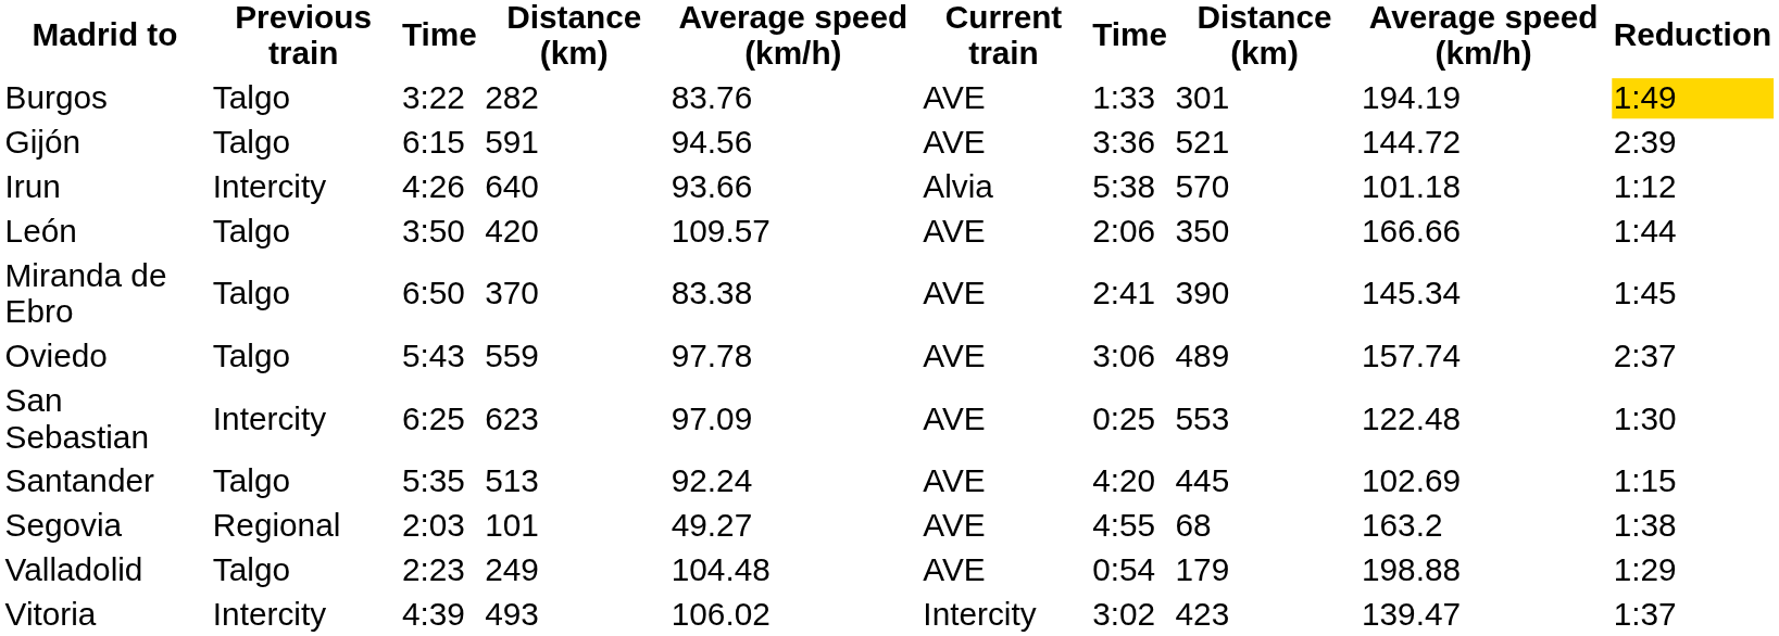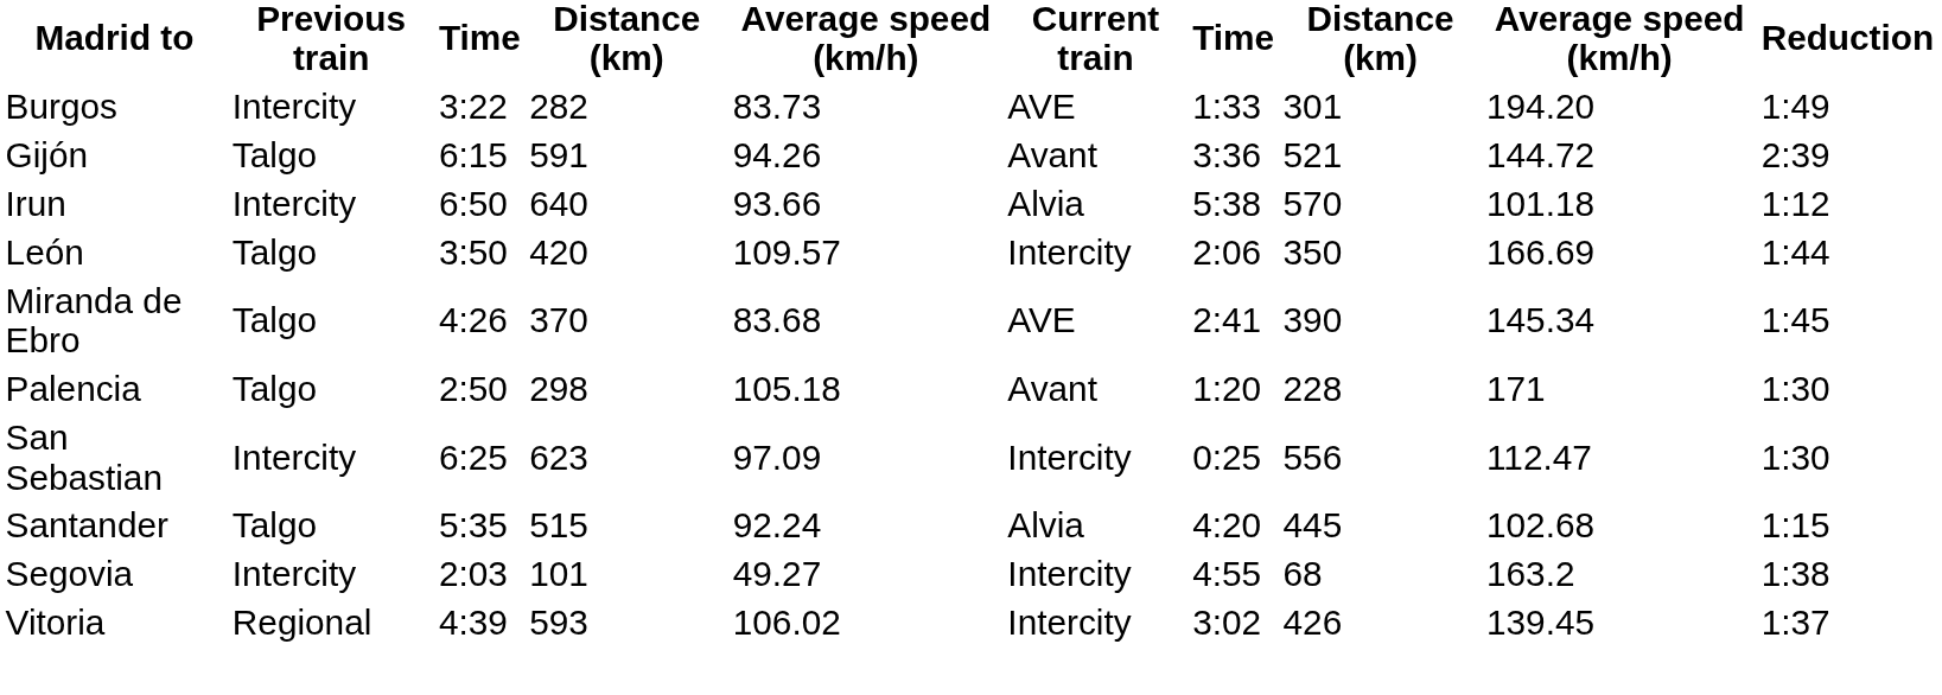Burgos | Previous train: Talgo -> Intercity
Burgos | column 5: 83.76 -> 83.73
Burgos | column 9: 194.19 -> 194.20
Burgos | Reduction: gold background -> no background
Gijón | column 5: 94.56 -> 94.26
Gijón | Current train: AVE -> Avant
Irun | column 3: 4:26 -> 6:50
León | Current train: AVE -> Intercity
León | column 9: 166.66 -> 166.69
Miranda de Ebro | column 3: 6:50 -> 4:26
Miranda de Ebro | column 5: 83.38 -> 83.68
- row: Oviedo | Talgo | 5:43 | 559 | 97.78 | AVE | 3:06 | 489 | 157.74 | 2:37
+ row: Palencia | Talgo | 2:50 | 298 | 105.18 | Avant | 1:20 | 228 | 171 | 1:30
San Sebastian | Current train: AVE -> Intercity
San Sebastian | column 8: 553 -> 556
San Sebastian | column 9: 122.48 -> 112.47
Santander | column 4: 513 -> 515
Santander | Current train: AVE -> Alvia
Santander | column 9: 102.69 -> 102.68
Segovia | Previous train: Regional -> Intercity
Segovia | Current train: AVE -> Intercity
- row: Valladolid | Talgo | 2:23 | 249 | 104.48 | AVE | 0:54 | 179 | 198.88 | 1:29
Vitoria | Previous train: Intercity -> Regional
Vitoria | column 4: 493 -> 593
Vitoria | column 8: 423 -> 426
Vitoria | column 9: 139.47 -> 139.45
